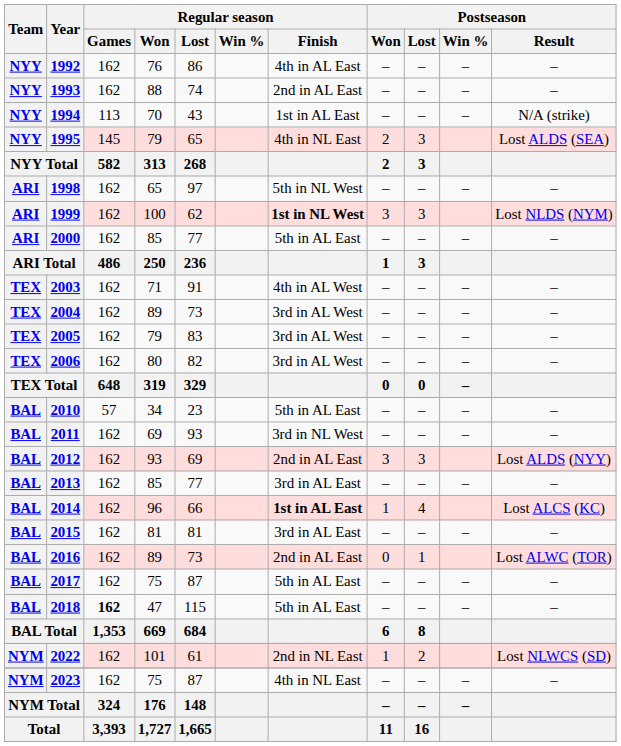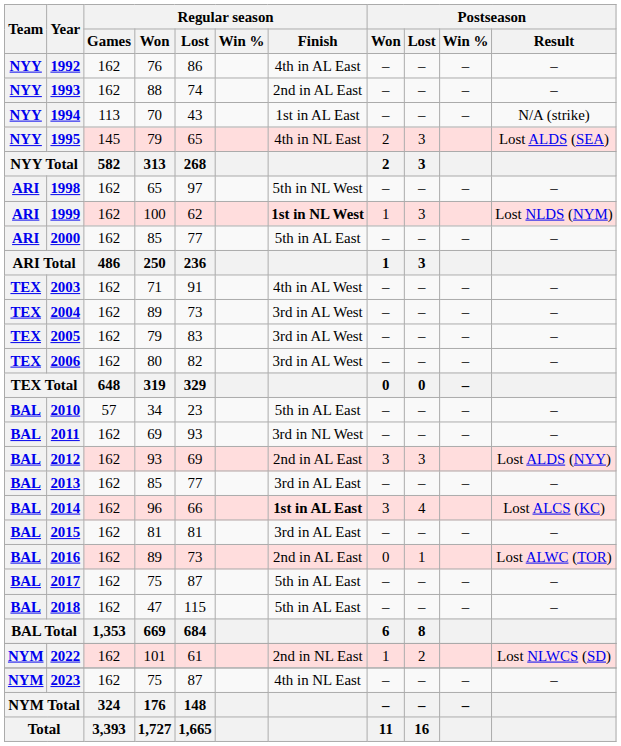1999 | Postseason / Won: 3 -> 1
2014 | Postseason / Won: 1 -> 3
2018 | Regular season / Games: bold -> normal
